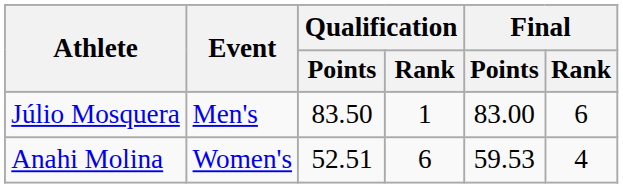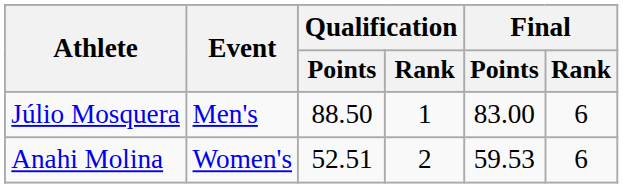Júlio Mosquera | Qualification / Points: 83.50 -> 88.50
Anahi Molina | Qualification / Rank: 6 -> 2
Anahi Molina | Final / Rank: 4 -> 6
